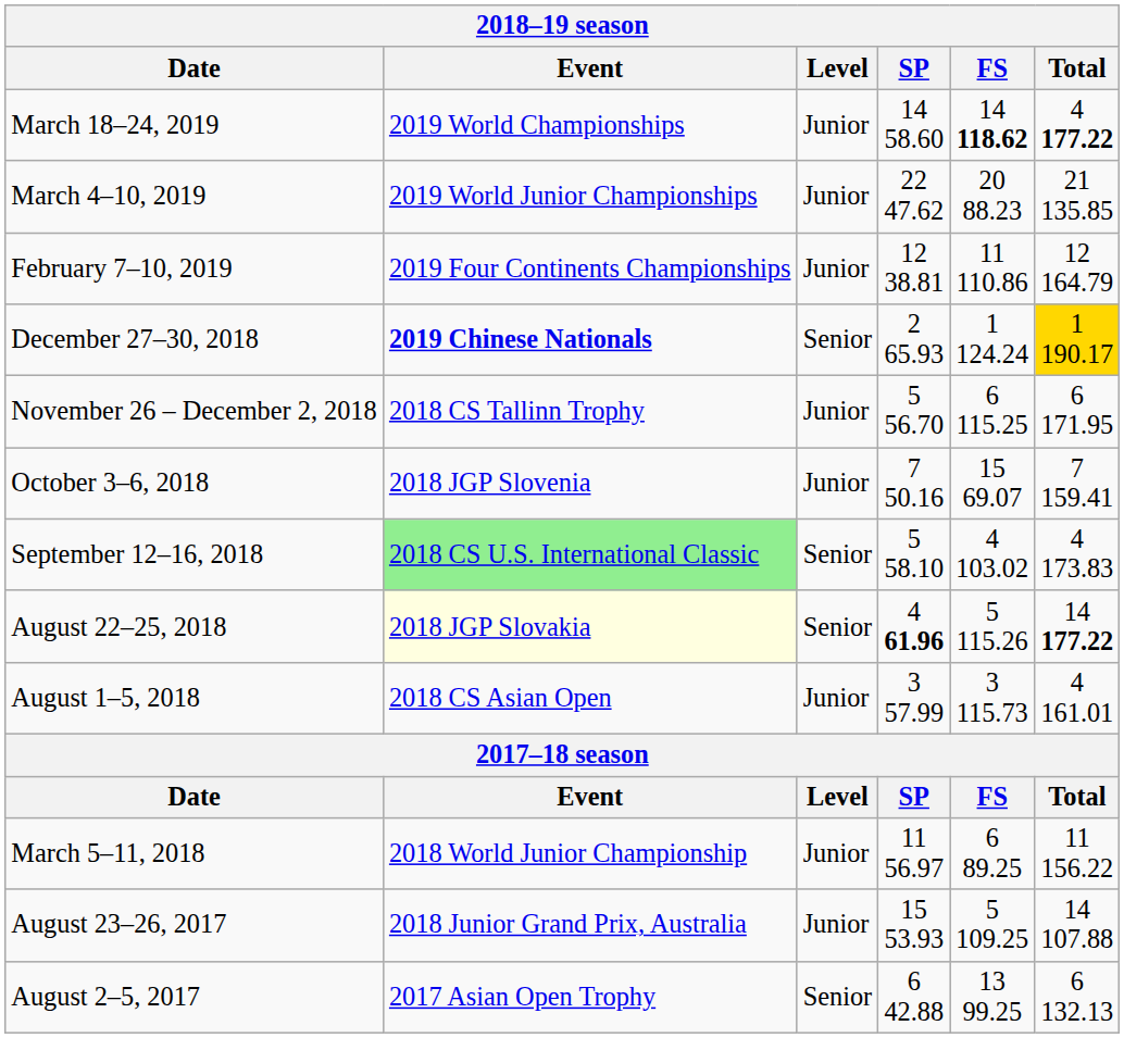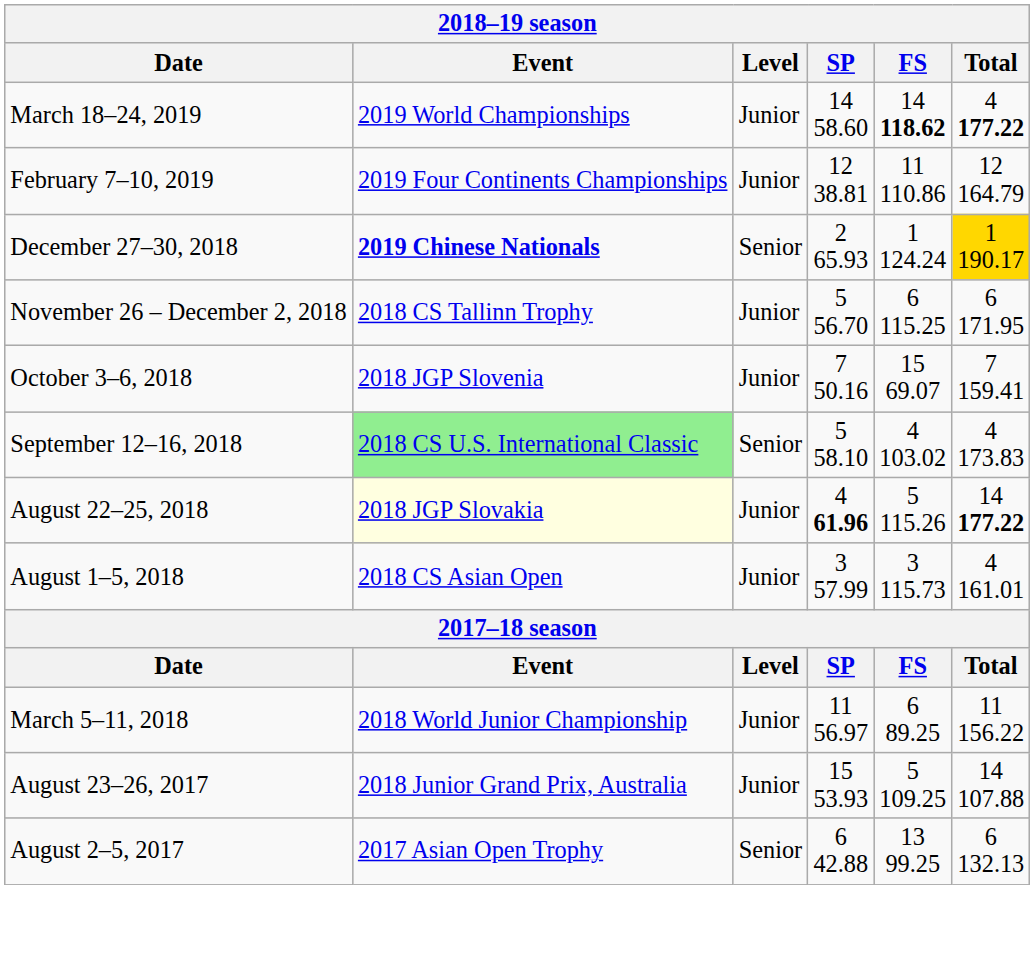- row: March 4–10, 2019 | 2019 World Junior Championships | Junior | 22 47.62 | 20 88.23 | 21 135.85
August 22–25, 2018 | Level: Senior -> Junior
